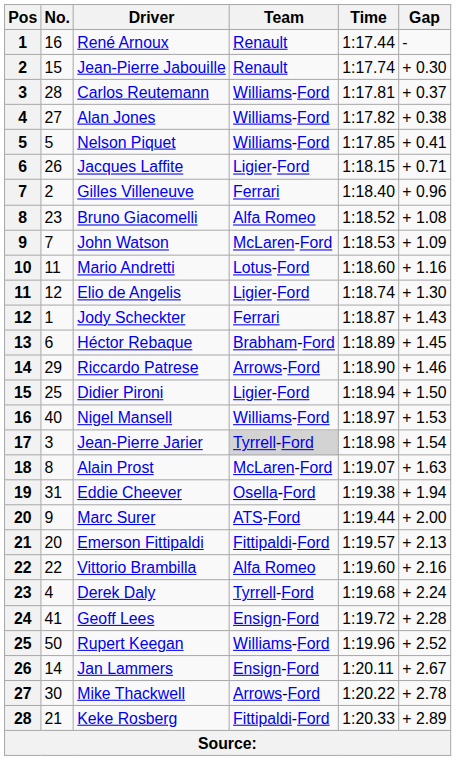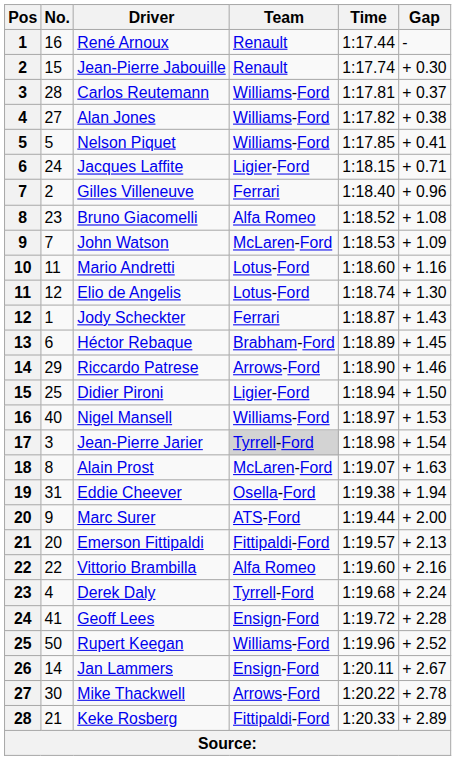Jacques Laffite | No.: 26 -> 24
Elio de Angelis | Team: Ligier-Ford -> Lotus-Ford
